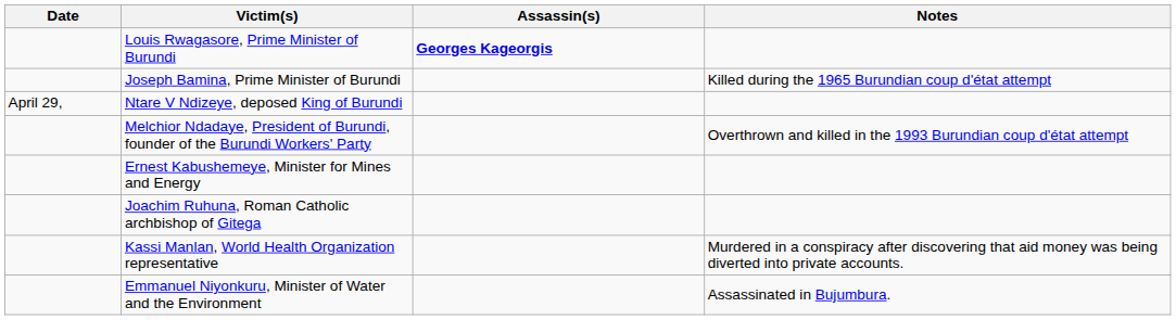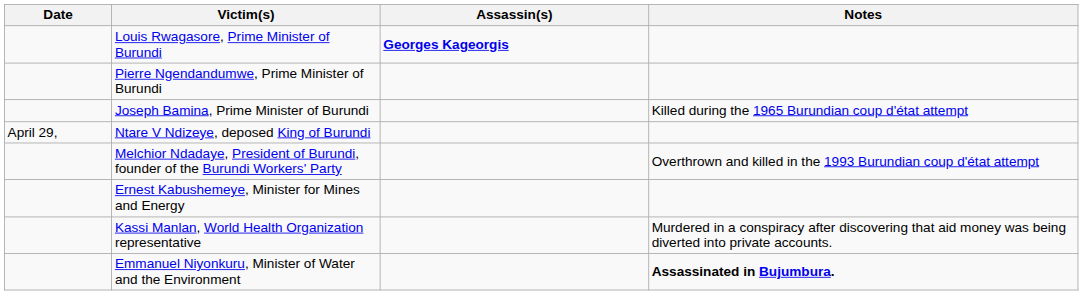+ row: Pierre Ngendandumwe, Prime Minister of Burundi
- row: Joachim Ruhuna, Roman Catholic archbishop of Gitega
Emmanuel Niyonkuru, Minister of Water and the Environment | Notes: normal -> bold
